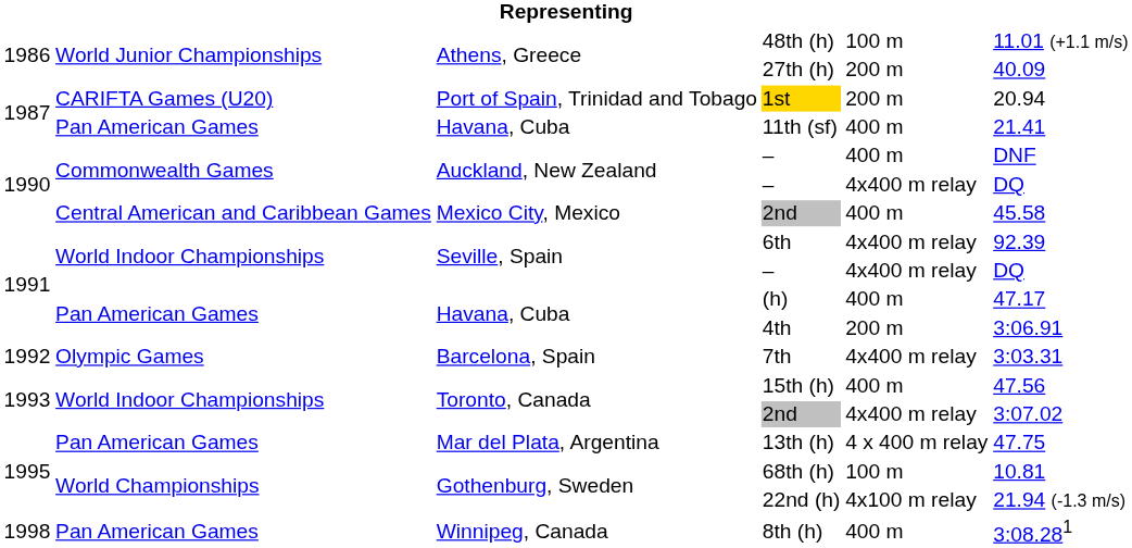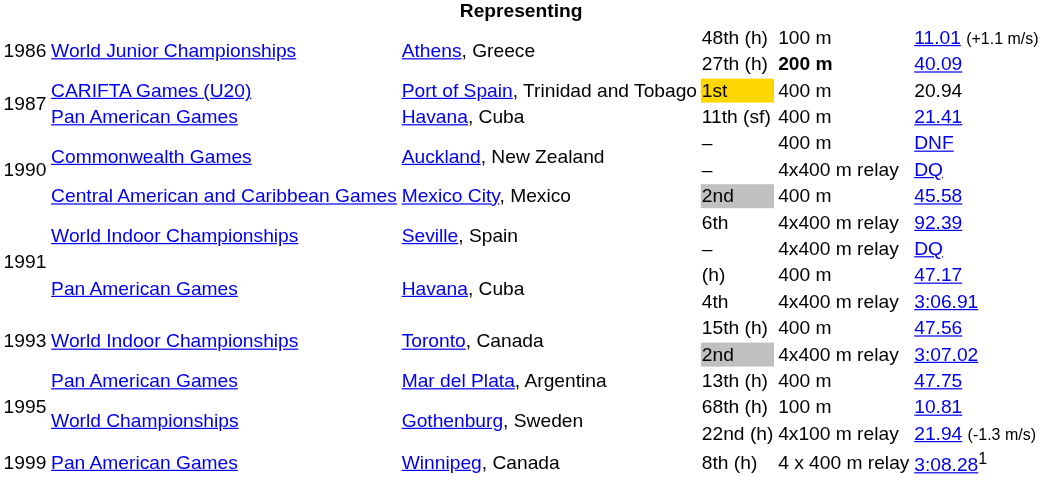27th (h) | column 5: normal -> bold
1st | column 5: 200 m -> 400 m
4th | column 5: 200 m -> 4x400 m relay
- row: 1992 | Olympic Games | Barcelona, Spain | 7th | 4x400 m relay | 3:03.31
13th (h) | column 5: 4 x 400 m relay -> 400 m
8th (h) | column 1: 1998 -> 1999
8th (h) | column 5: 400 m -> 4 x 400 m relay
